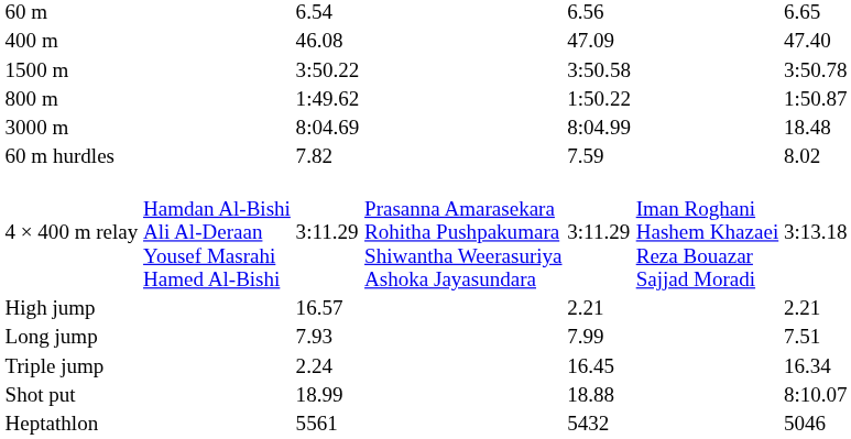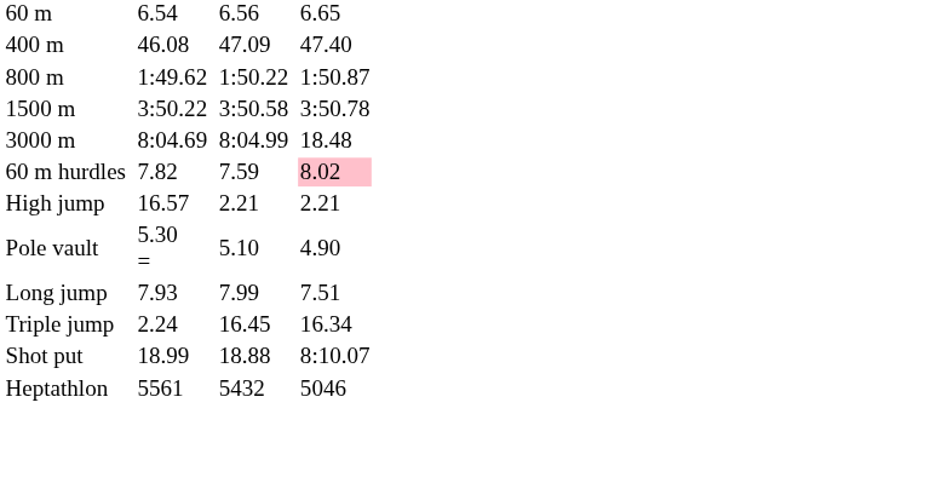rows swapped: 800 m <-> 1500 m
60 m hurdles | column 7: no background -> pink background
- row: 4 × 400 m relay | Hamdan Al-Bishi Ali Al-Deraan Yousef Masrahi Hamed Al-Bishi | 3:11.29 | Prasanna Amarasekara Rohitha Pushpakumara Shiwantha Weerasuriya Ashoka Jayasundara | 3:11.29 | Iman Roghani Hashem Khazaei Reza Bouazar Sajjad Moradi | 3:13.18
+ row: Pole vault | 5.30 = | 5.10 | 4.90
